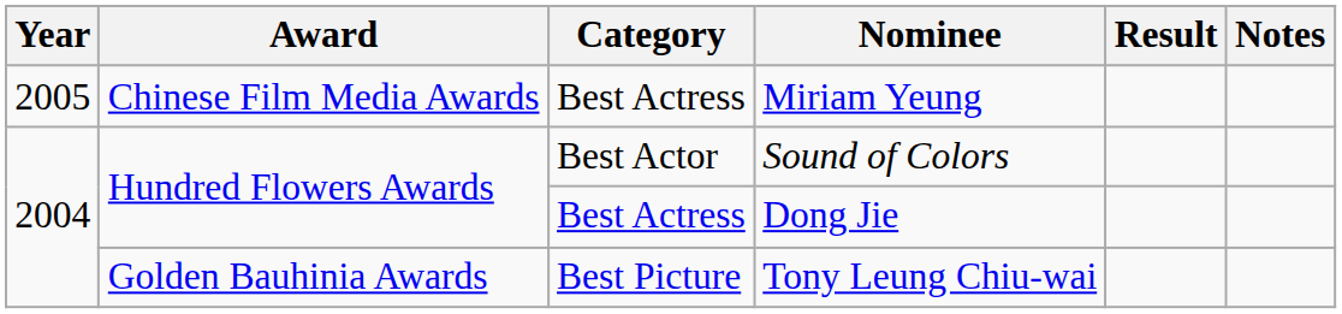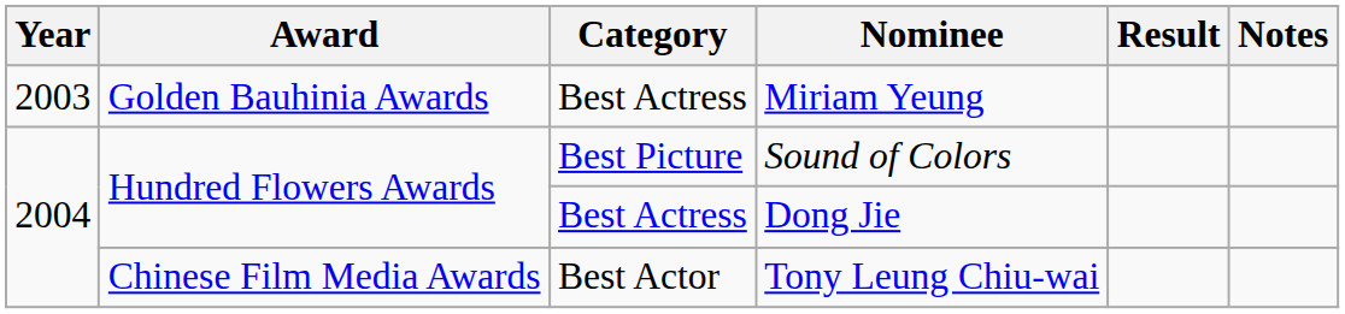Miriam Yeung | Year: 2005 -> 2003
Miriam Yeung | Award: Chinese Film Media Awards -> Golden Bauhinia Awards
Sound of Colors | Category: Best Actor -> Best Picture
Tony Leung Chiu-wai | Award: Golden Bauhinia Awards -> Chinese Film Media Awards
Tony Leung Chiu-wai | Category: Best Picture -> Best Actor
